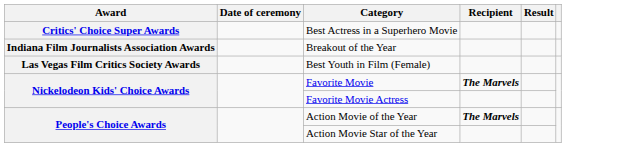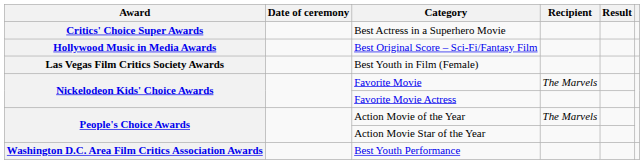+ row: Hollywood Music in Media Awards | Best Original Score – Sci-Fi/Fantasy Film
- row: Indiana Film Journalists Association Awards | Breakout of the Year
Favorite Movie | Recipient: bold -> normal
Action Movie of the Year | Recipient: bold -> normal
+ row: Washington D.C. Area Film Critics Association Awards | Best Youth Performance
